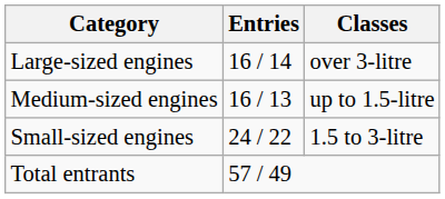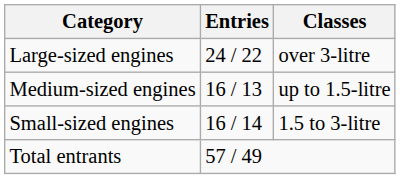Large-sized engines | Entries: 16 / 14 -> 24 / 22
Small-sized engines | Entries: 24 / 22 -> 16 / 14
